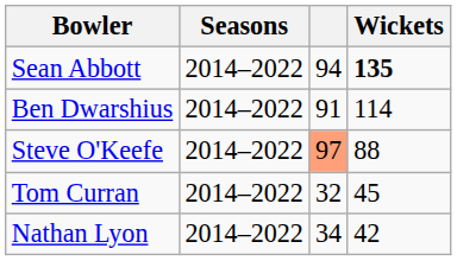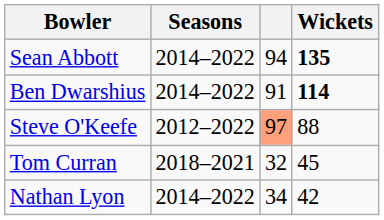Ben Dwarshius | Wickets: normal -> bold
Steve O'Keefe | Seasons: 2014–2022 -> 2012–2022
Tom Curran | Seasons: 2014–2022 -> 2018–2021
